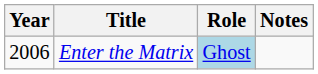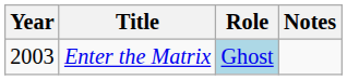Enter the Matrix | Year: 2006 -> 2003
